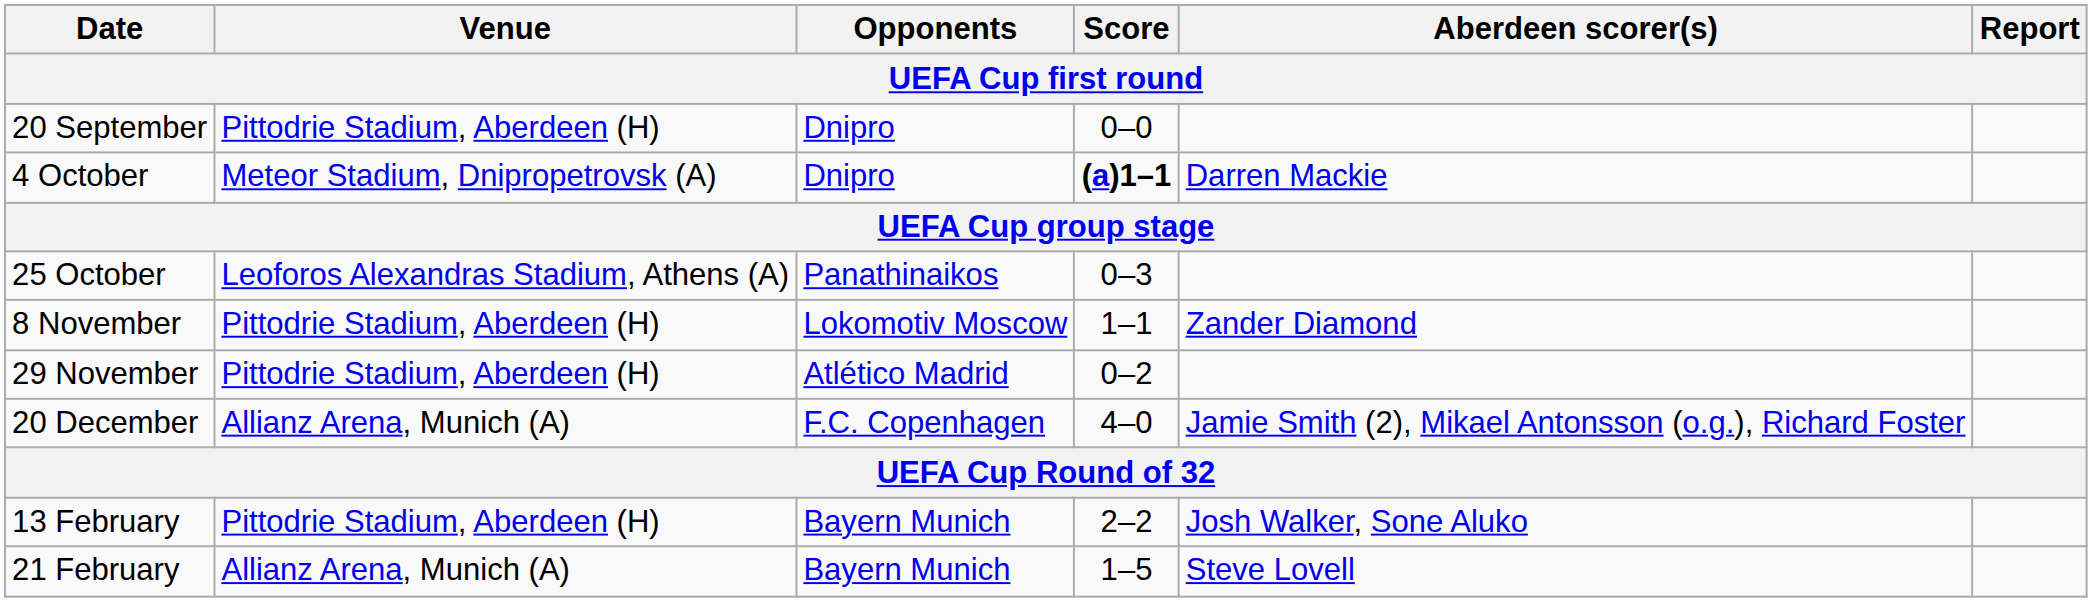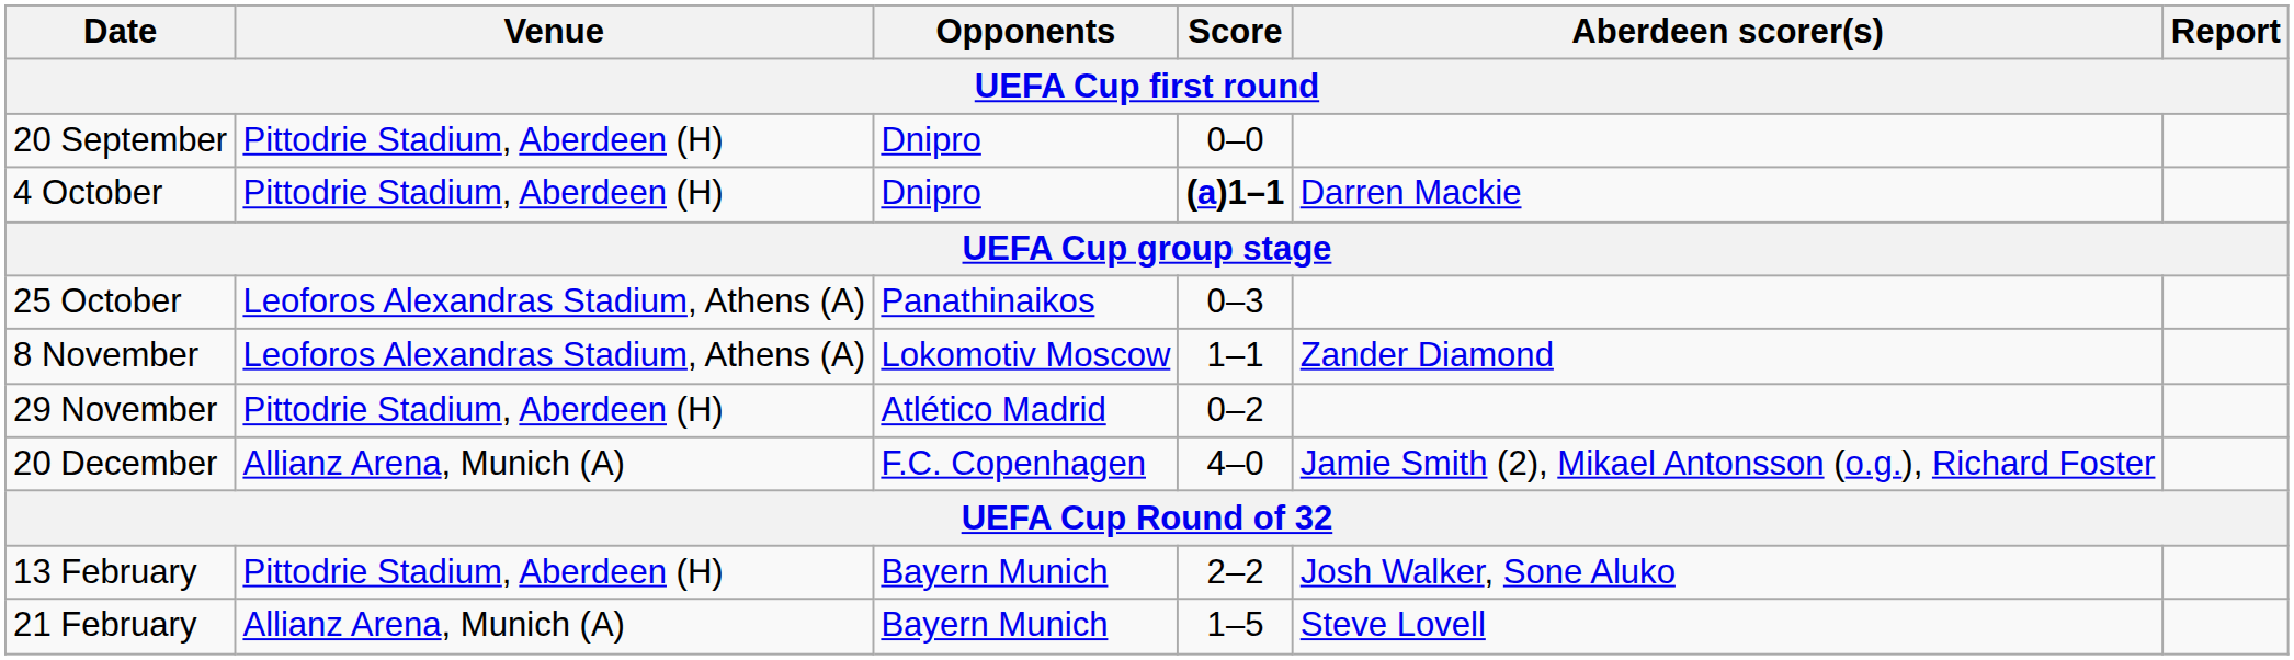4 October | Venue: Meteor Stadium, Dnipropetrovsk (A) -> Pittodrie Stadium, Aberdeen (H)
8 November | Venue: Pittodrie Stadium, Aberdeen (H) -> Leoforos Alexandras Stadium, Athens (A)
